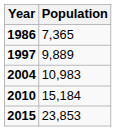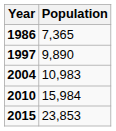1997 | Population: 9,889 -> 9,890
2010 | Population: 15,184 -> 15,984
